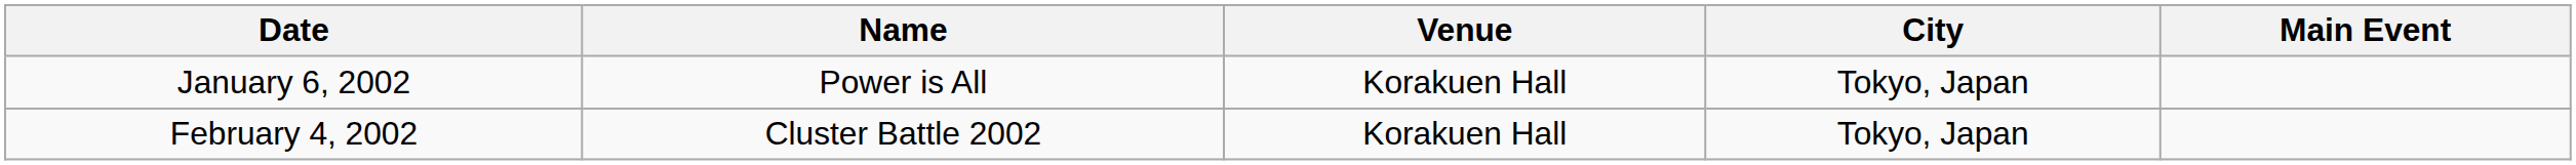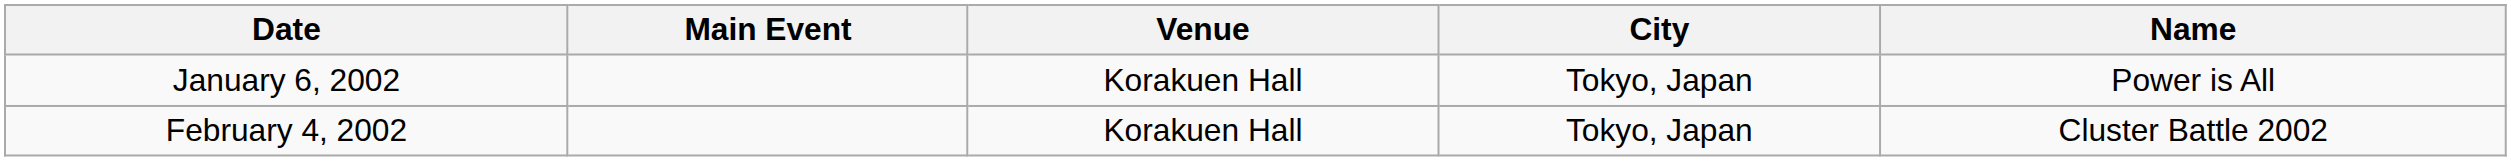columns swapped: Name <-> Main Event
